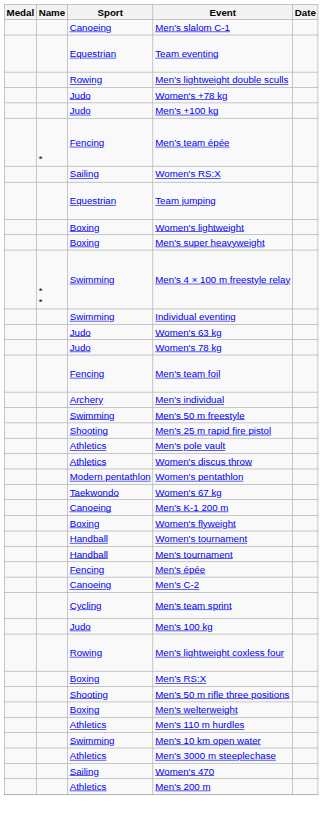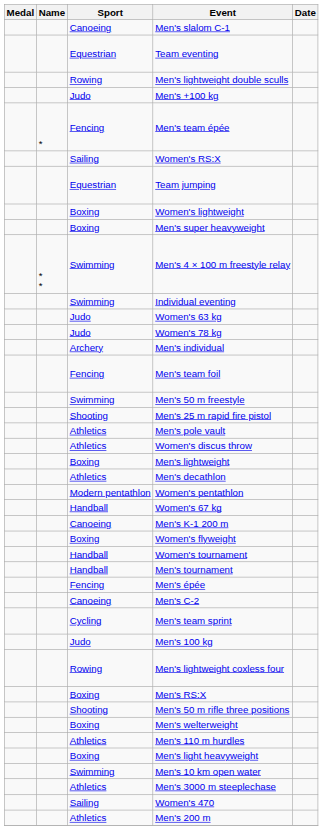- row: Judo | Women's +78 kg
rows swapped: Men's individual <-> Men's team foil
+ row: Boxing | Men's lightweight
+ row: Athletics | Men's decathlon
Women's 67 kg | Sport: Taekwondo -> Handball
+ row: Boxing | Men's light heavyweight
